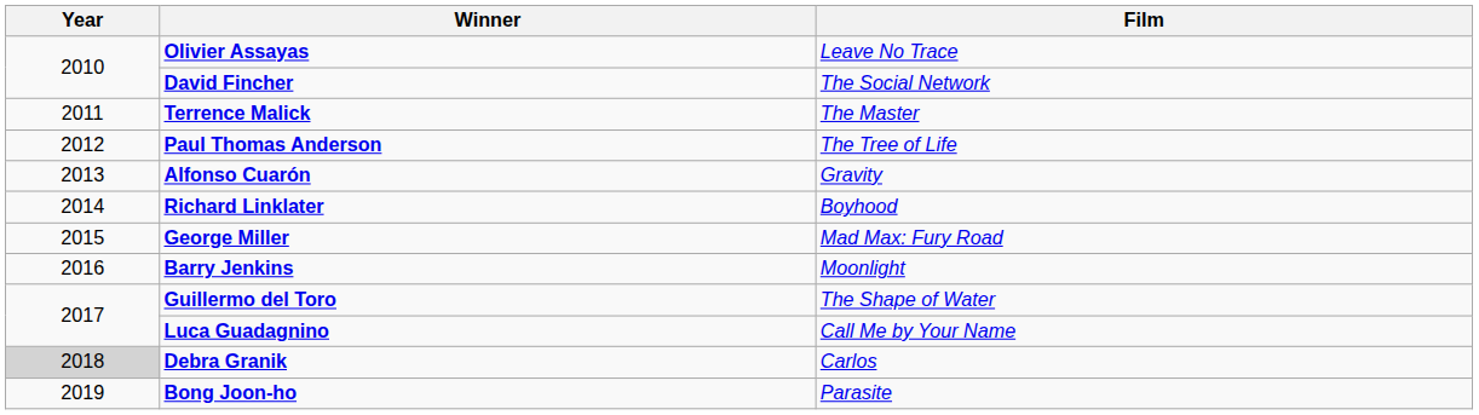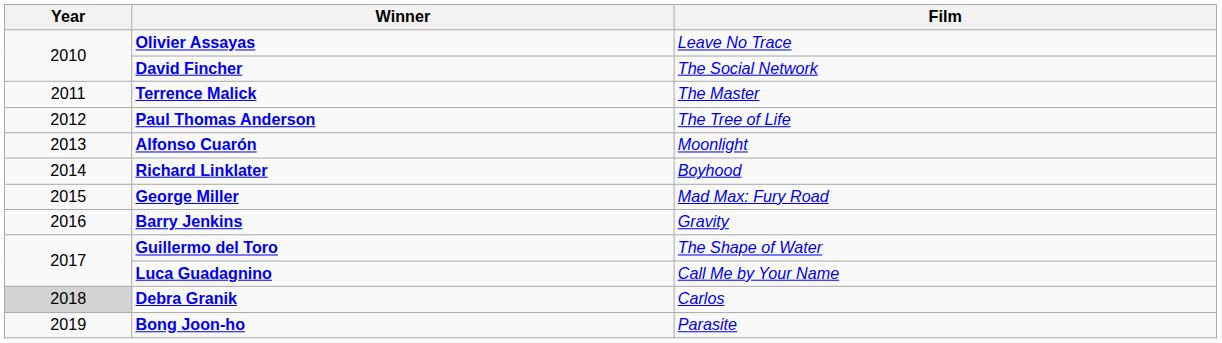Alfonso Cuarón | Film: Gravity -> Moonlight
Barry Jenkins | Film: Moonlight -> Gravity
